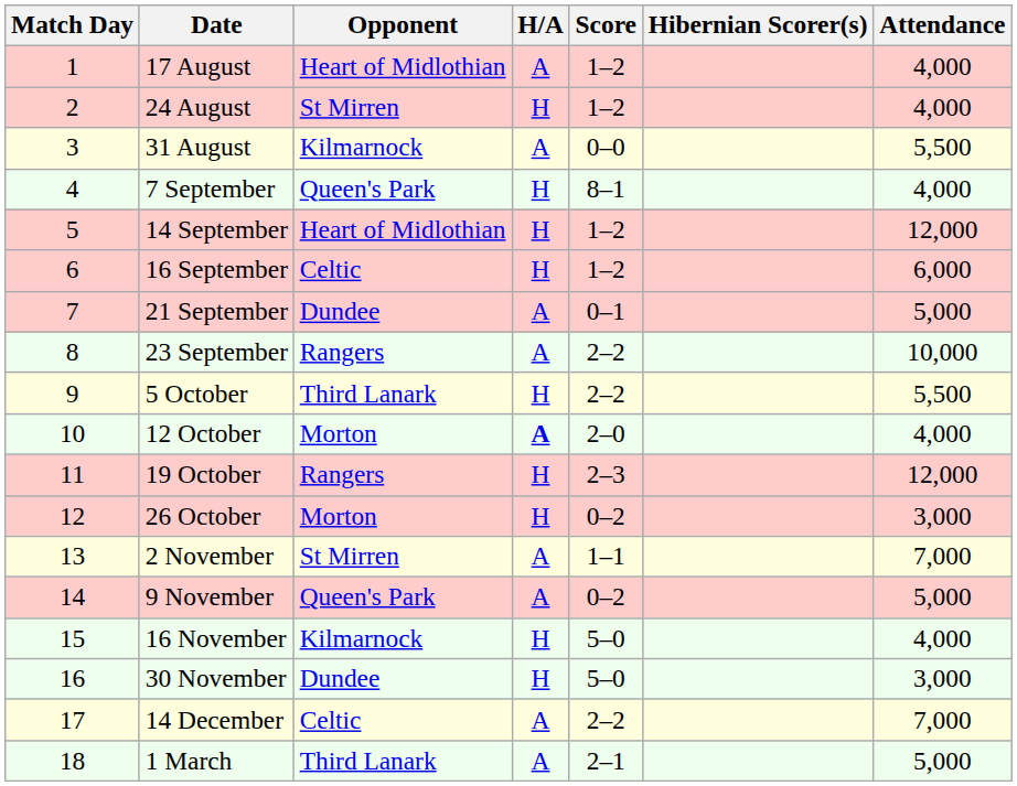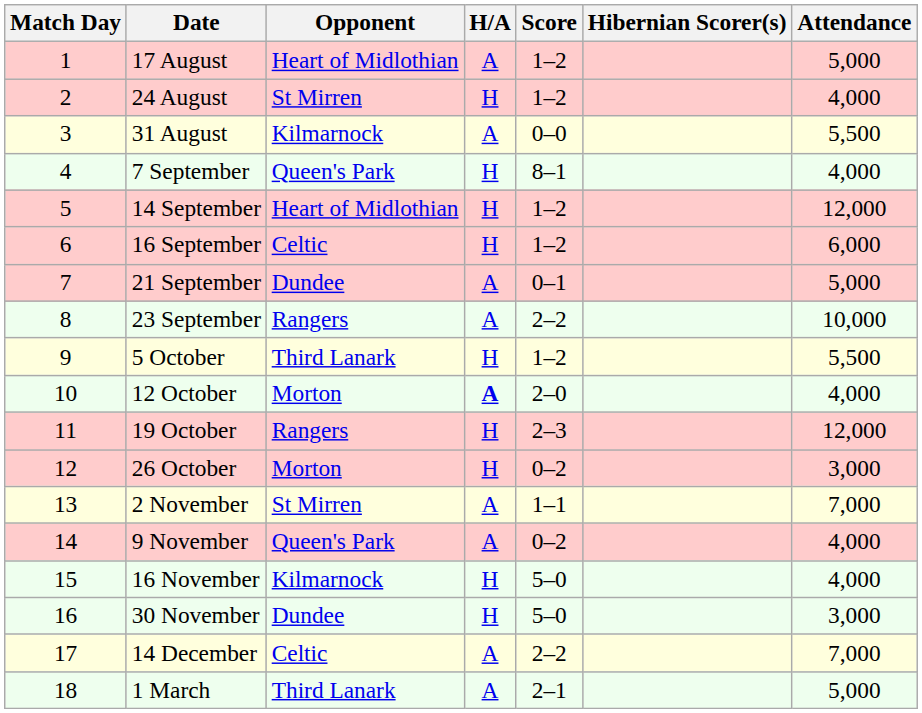17 August | Attendance: 4,000 -> 5,000
5 October | Score: 2–2 -> 1–2
9 November | Attendance: 5,000 -> 4,000
